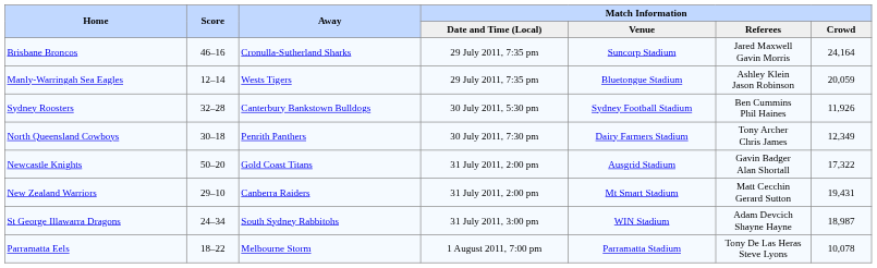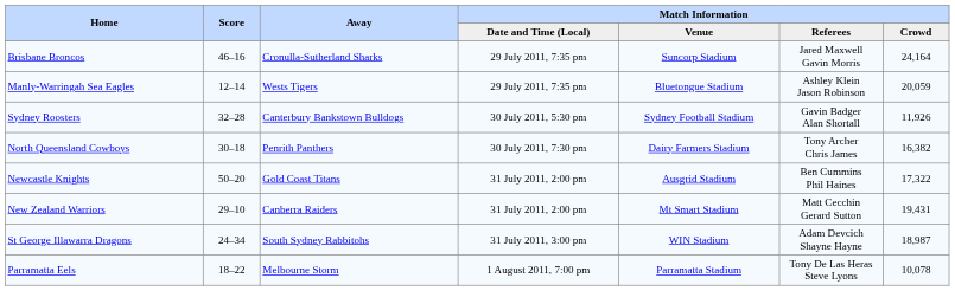Sydney Roosters | Match Information / Referees: Ben Cummins Phil Haines -> Gavin Badger Alan Shortall
North Queensland Cowboys | Match Information / Crowd: 12,349 -> 16,382
Newcastle Knights | Match Information / Referees: Gavin Badger Alan Shortall -> Ben Cummins Phil Haines
